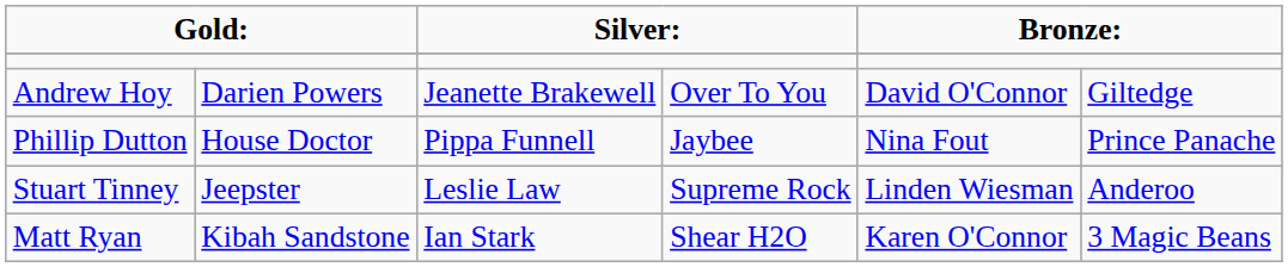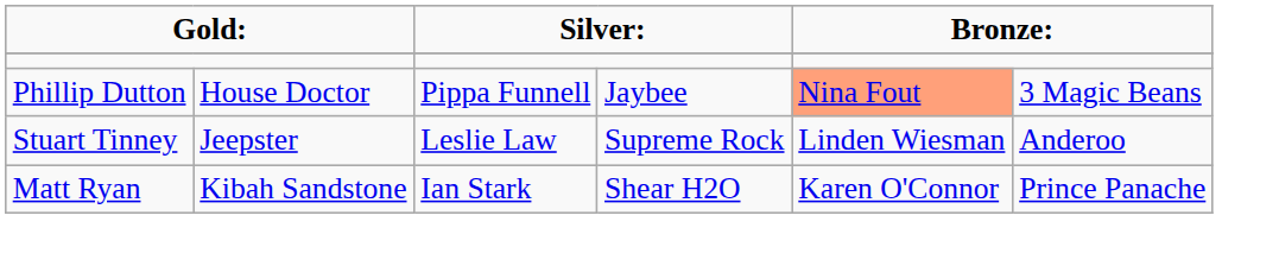- row: Andrew Hoy | Darien Powers | Jeanette Brakewell | Over To You | David O'Connor | Giltedge
Phillip Dutton | column 5: no background -> lightsalmon background
Phillip Dutton | column 6: Prince Panache -> 3 Magic Beans
Matt Ryan | column 6: 3 Magic Beans -> Prince Panache
